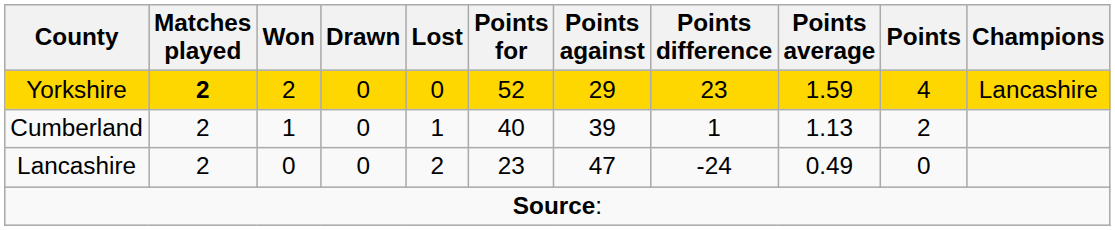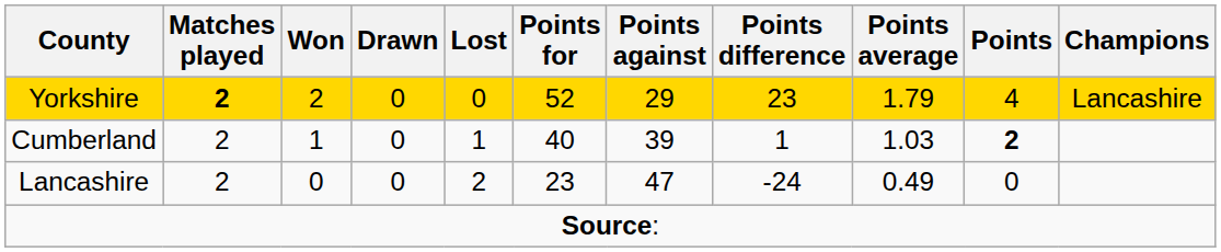Yorkshire | Points average: 1.59 -> 1.79
Cumberland | Points average: 1.13 -> 1.03
Cumberland | Points: normal -> bold
